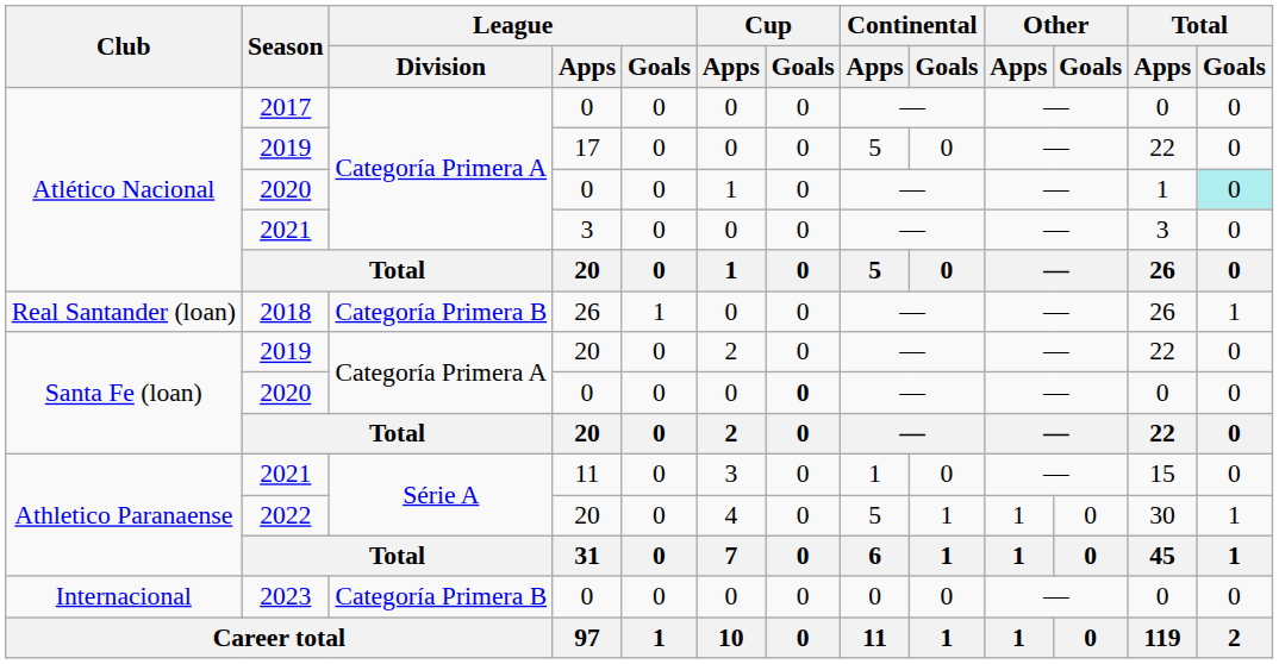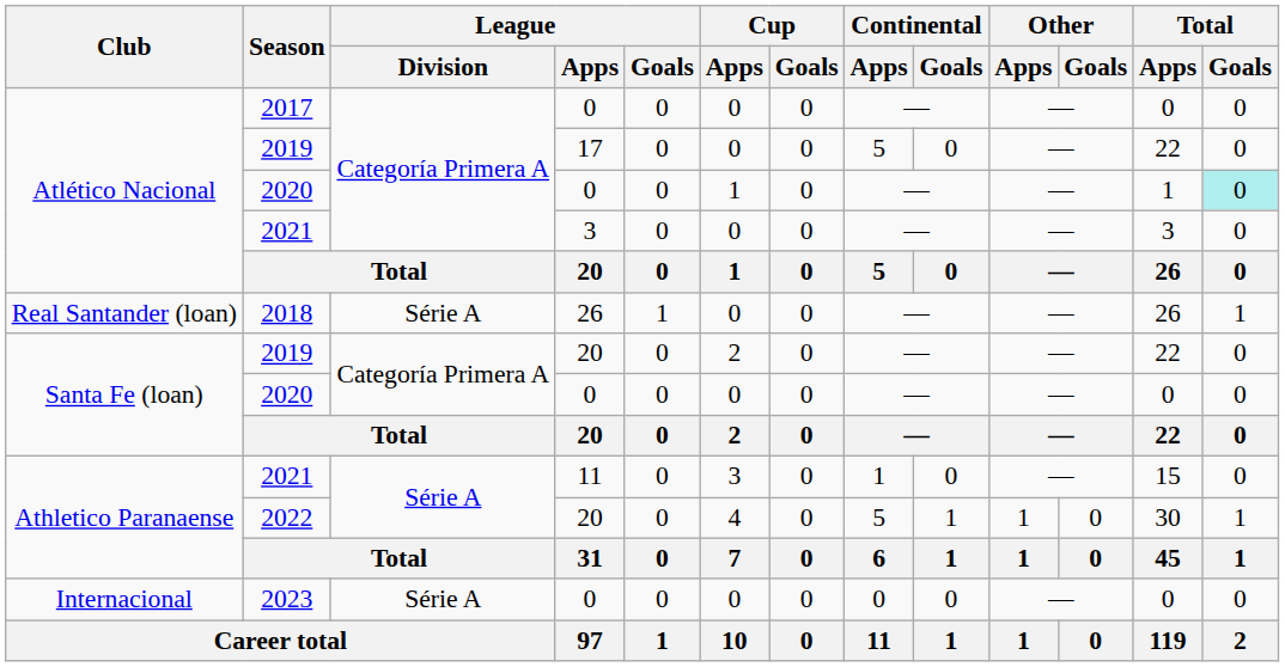2018 | League / Division: Categoría Primera B -> Série A
Santa Fe (loan) / 2020 | Cup / Goals: bold -> normal
2023 | League / Division: Categoría Primera B -> Série A
